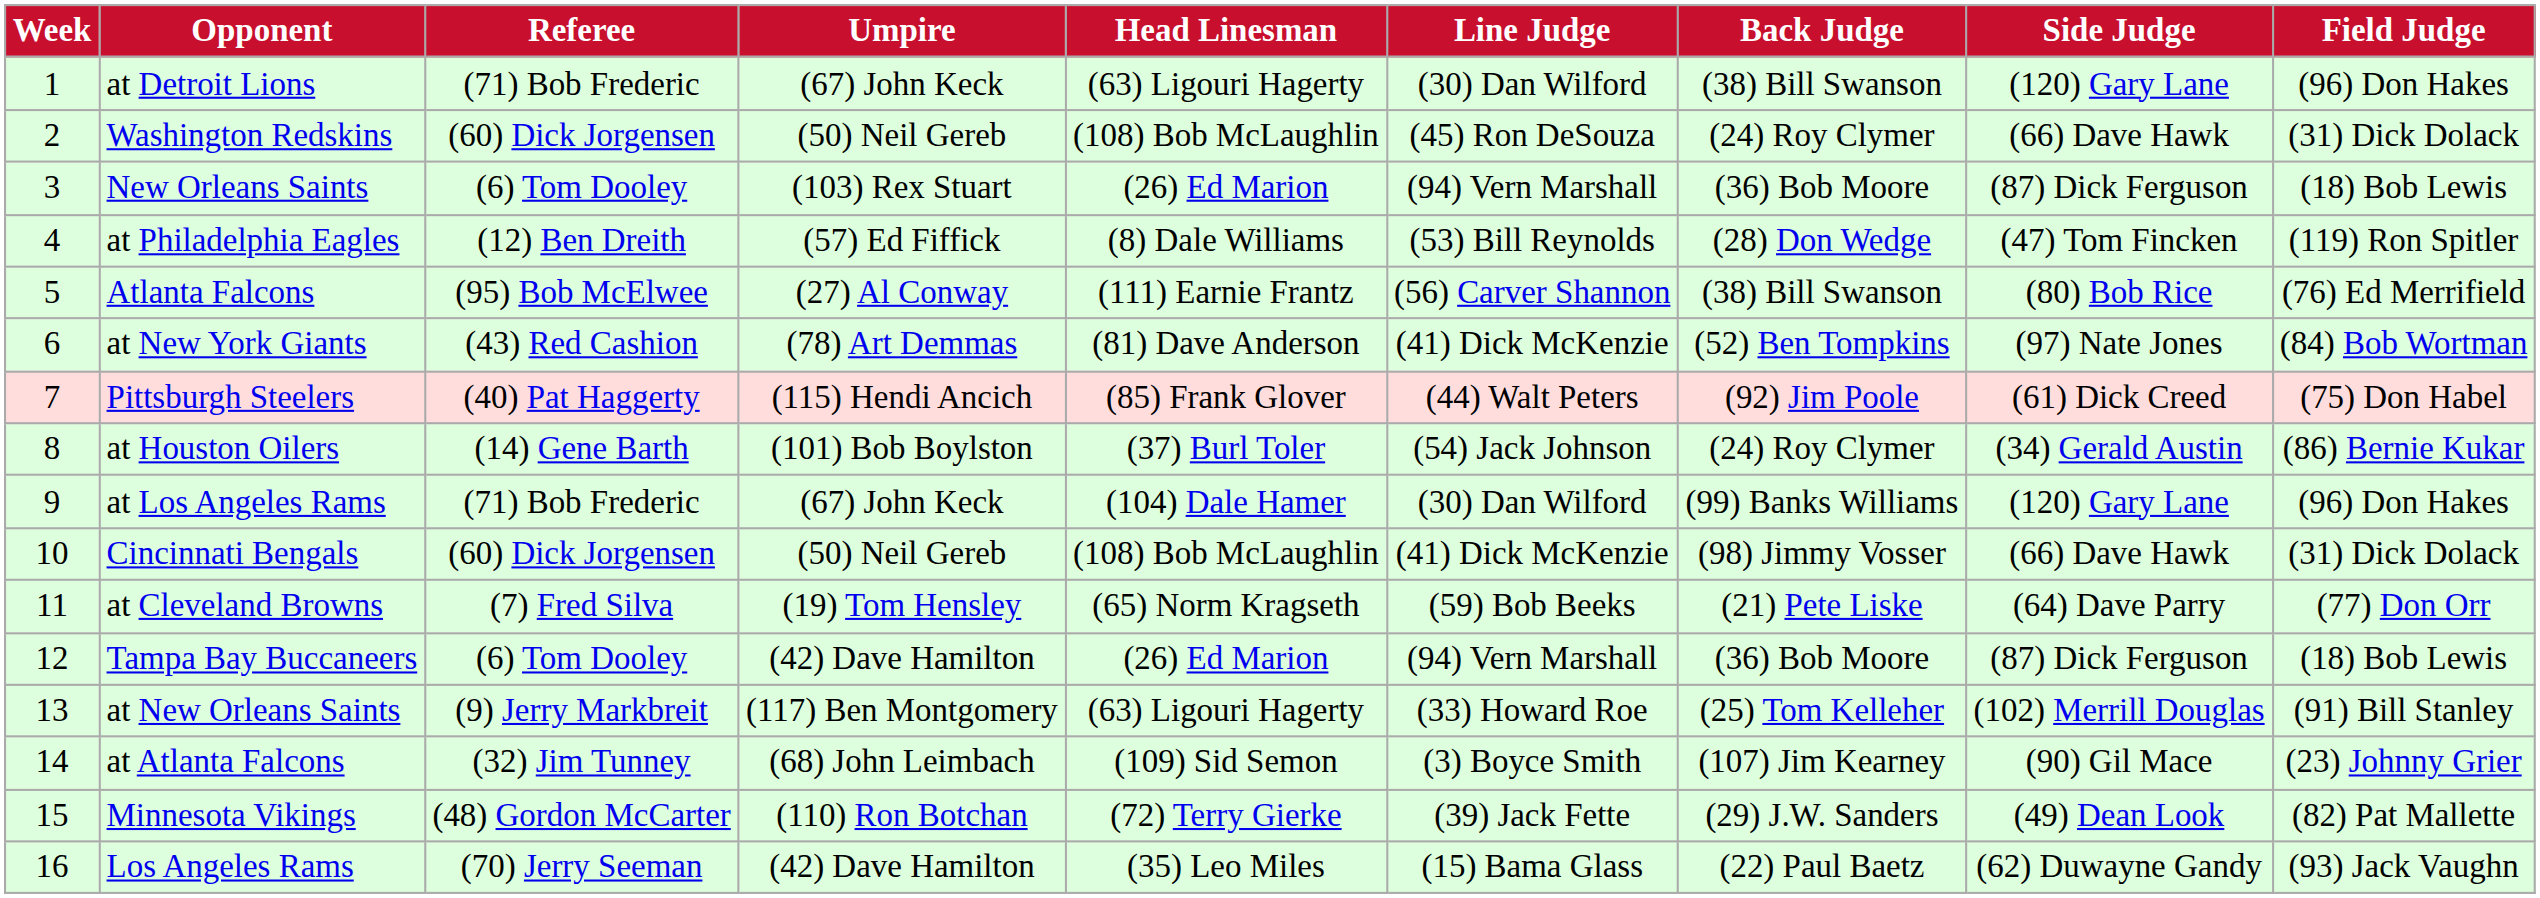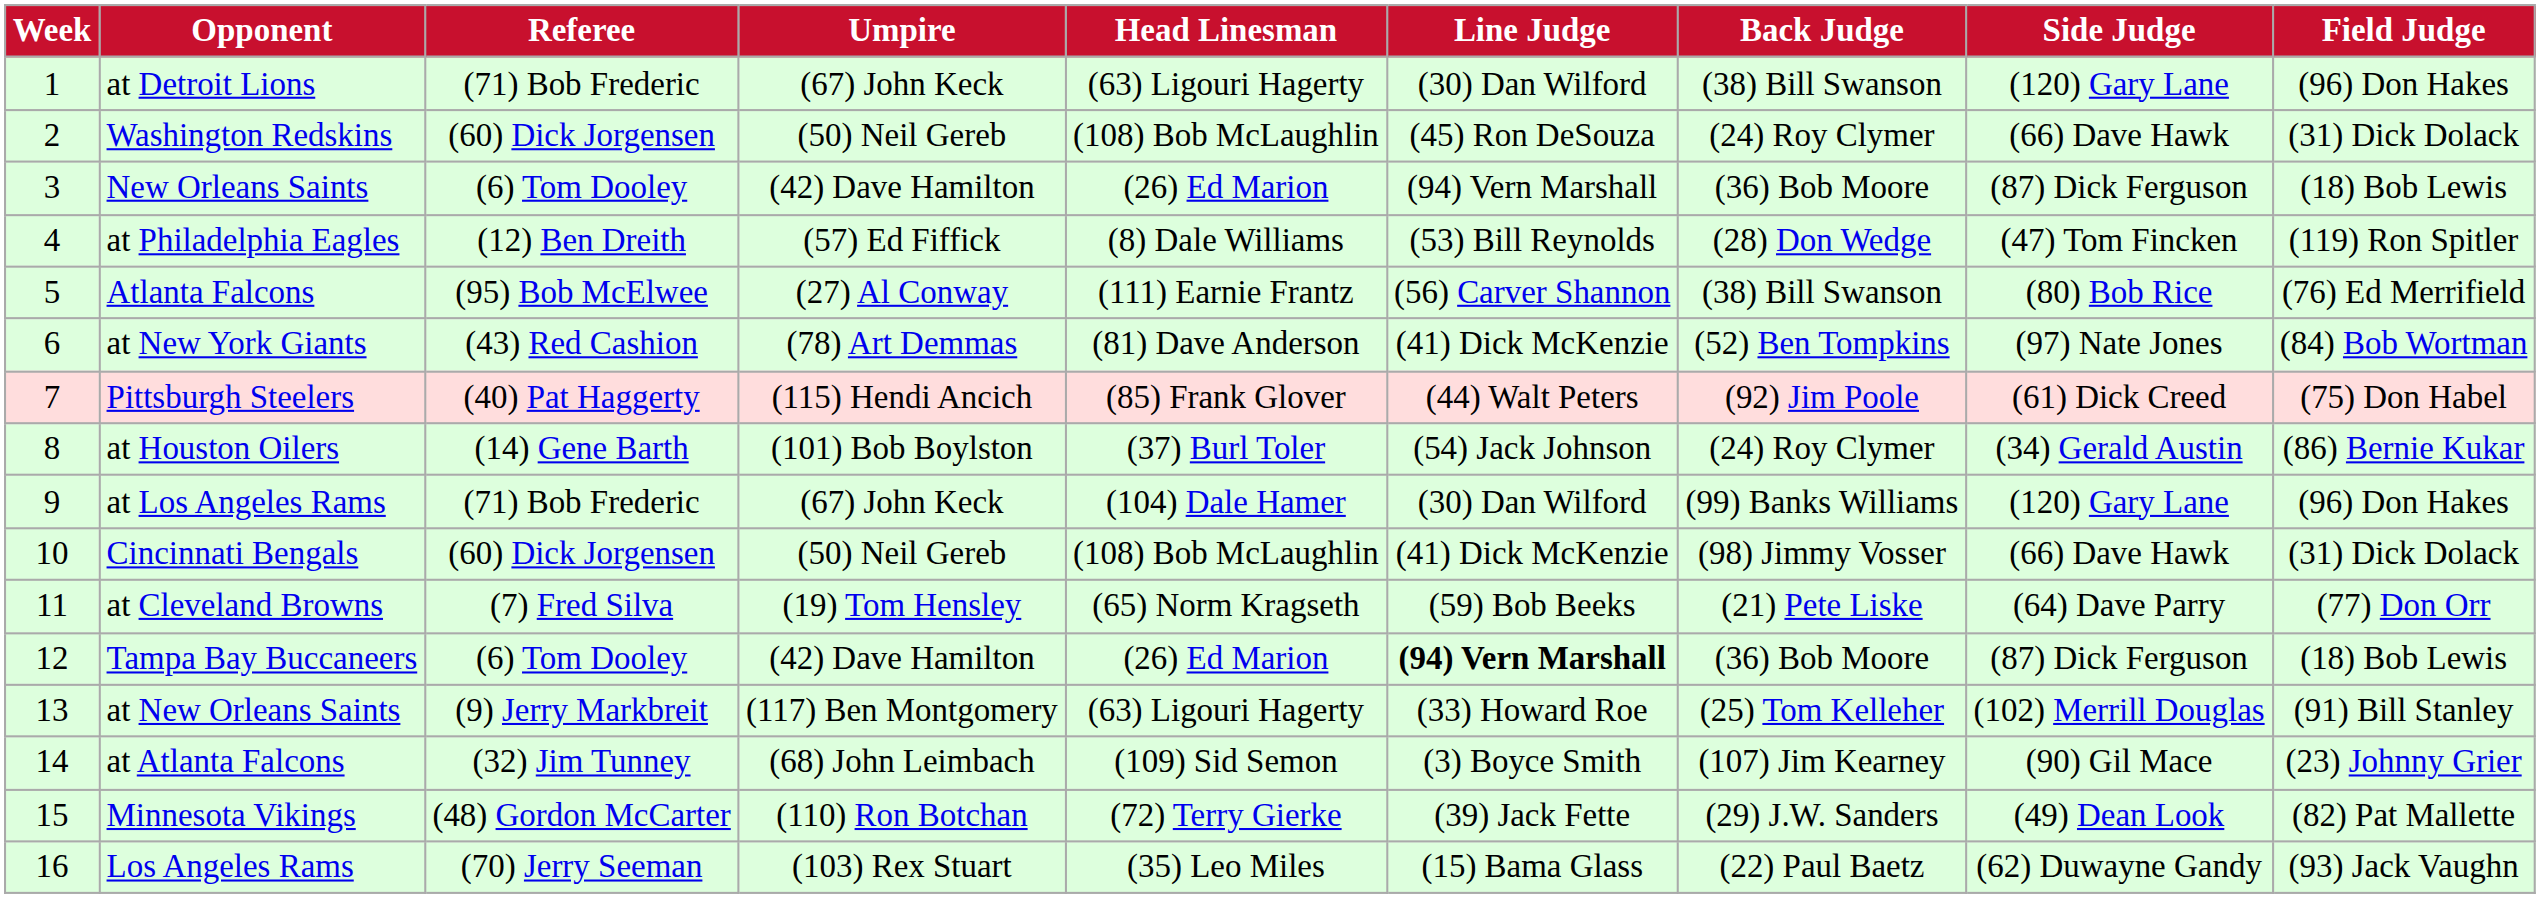New Orleans Saints | Umpire: (103) Rex Stuart -> (42) Dave Hamilton
Tampa Bay Buccaneers | Line Judge: normal -> bold
Los Angeles Rams | Umpire: (42) Dave Hamilton -> (103) Rex Stuart
